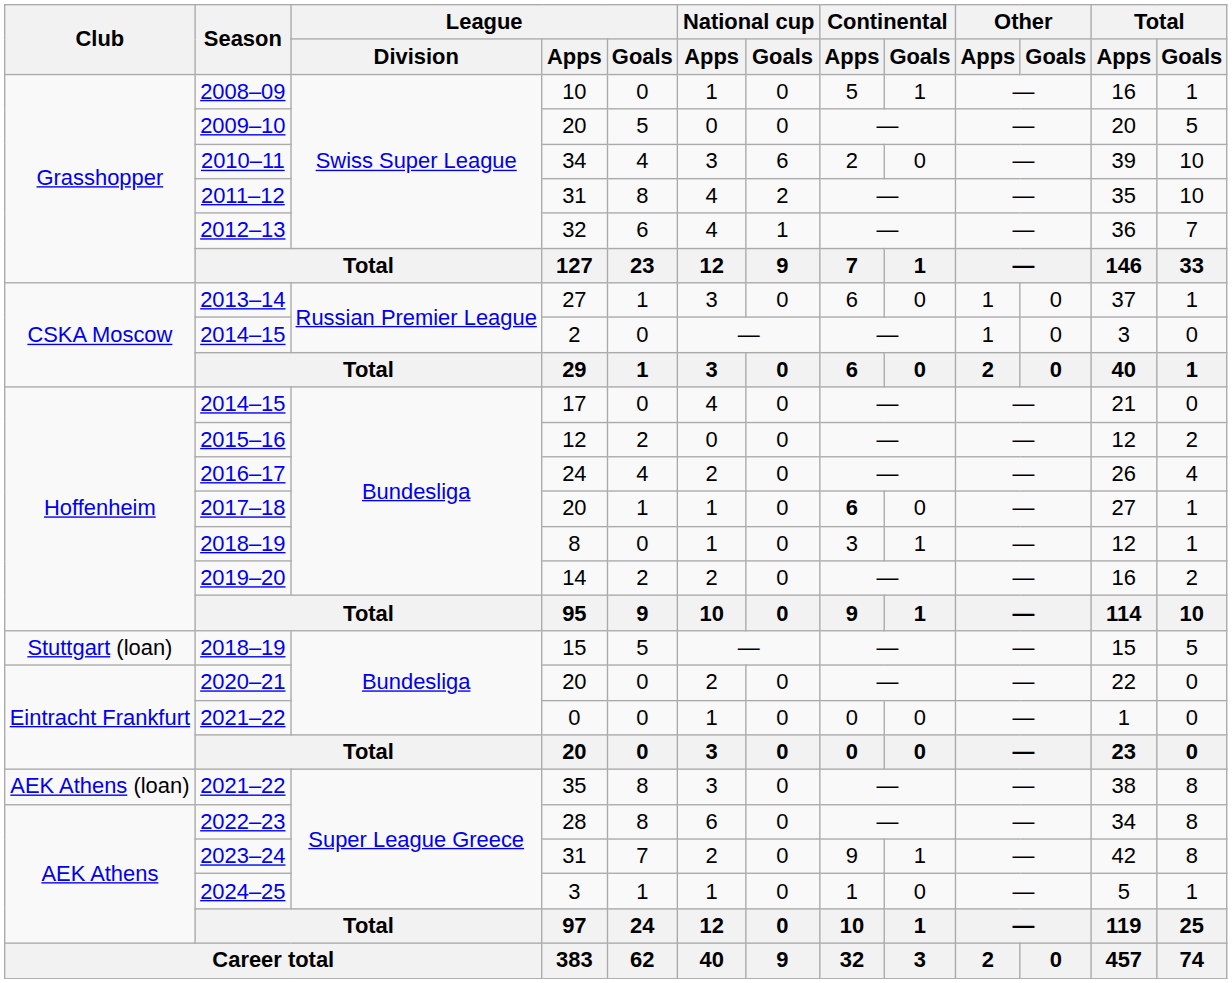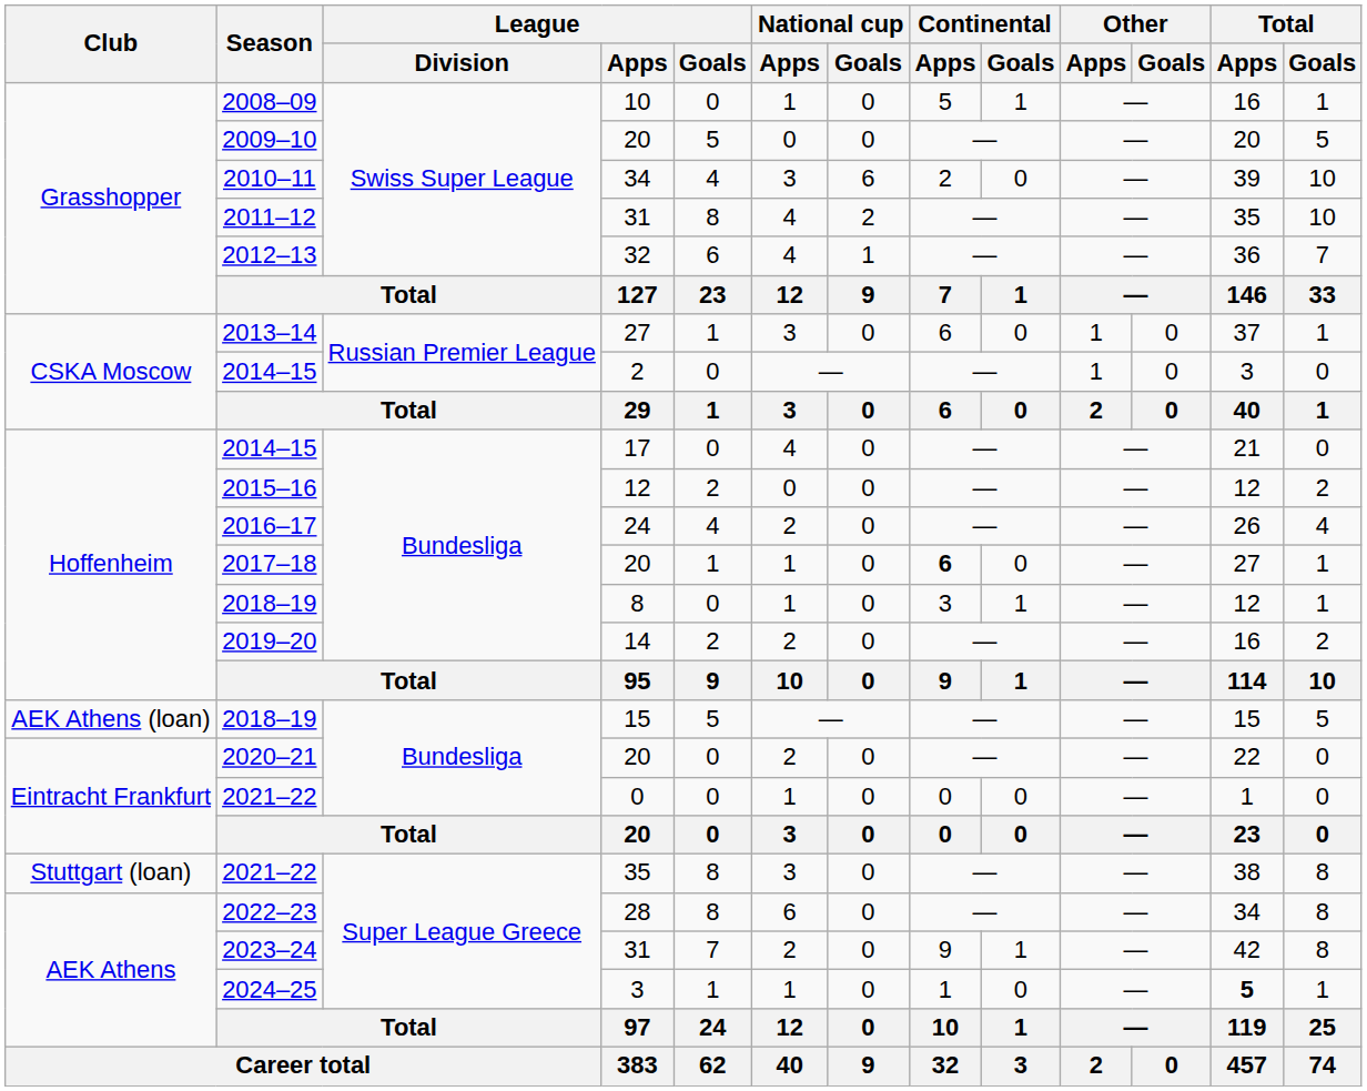2018–19 / 15 | Club: Stuttgart (loan) -> AEK Athens (loan)
2021–22 / 35 | Club: AEK Athens (loan) -> Stuttgart (loan)
2024–25 | Total / Apps: normal -> bold
